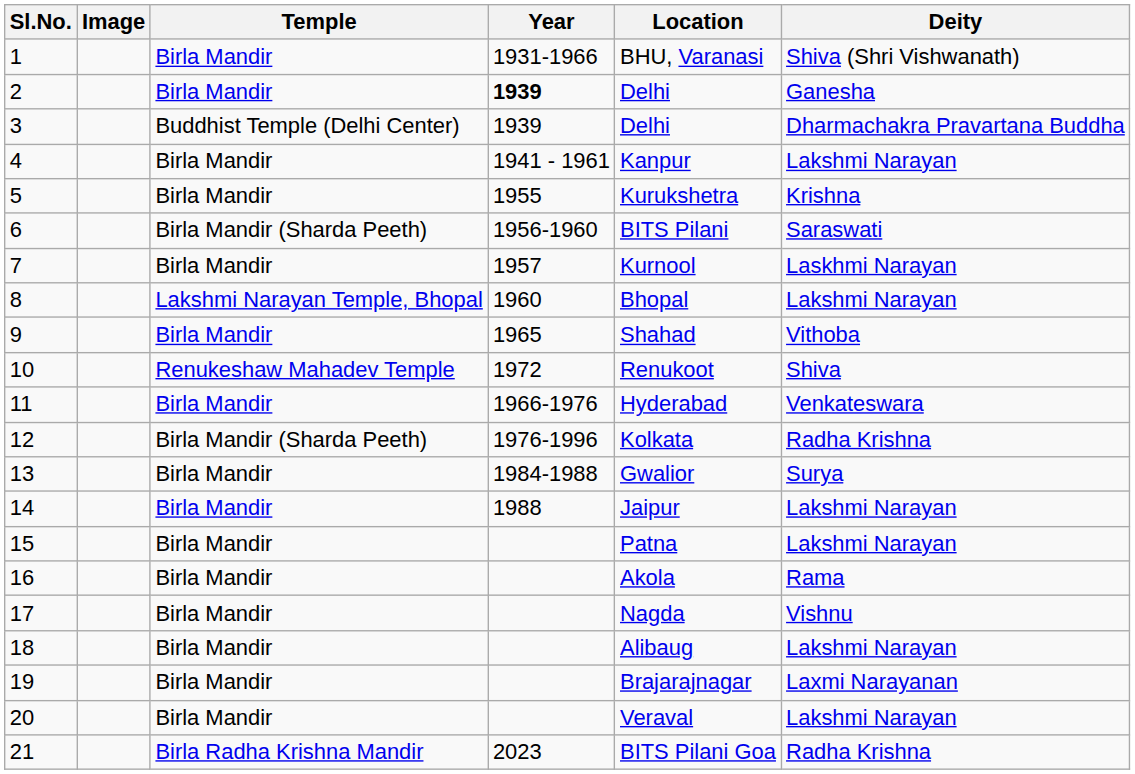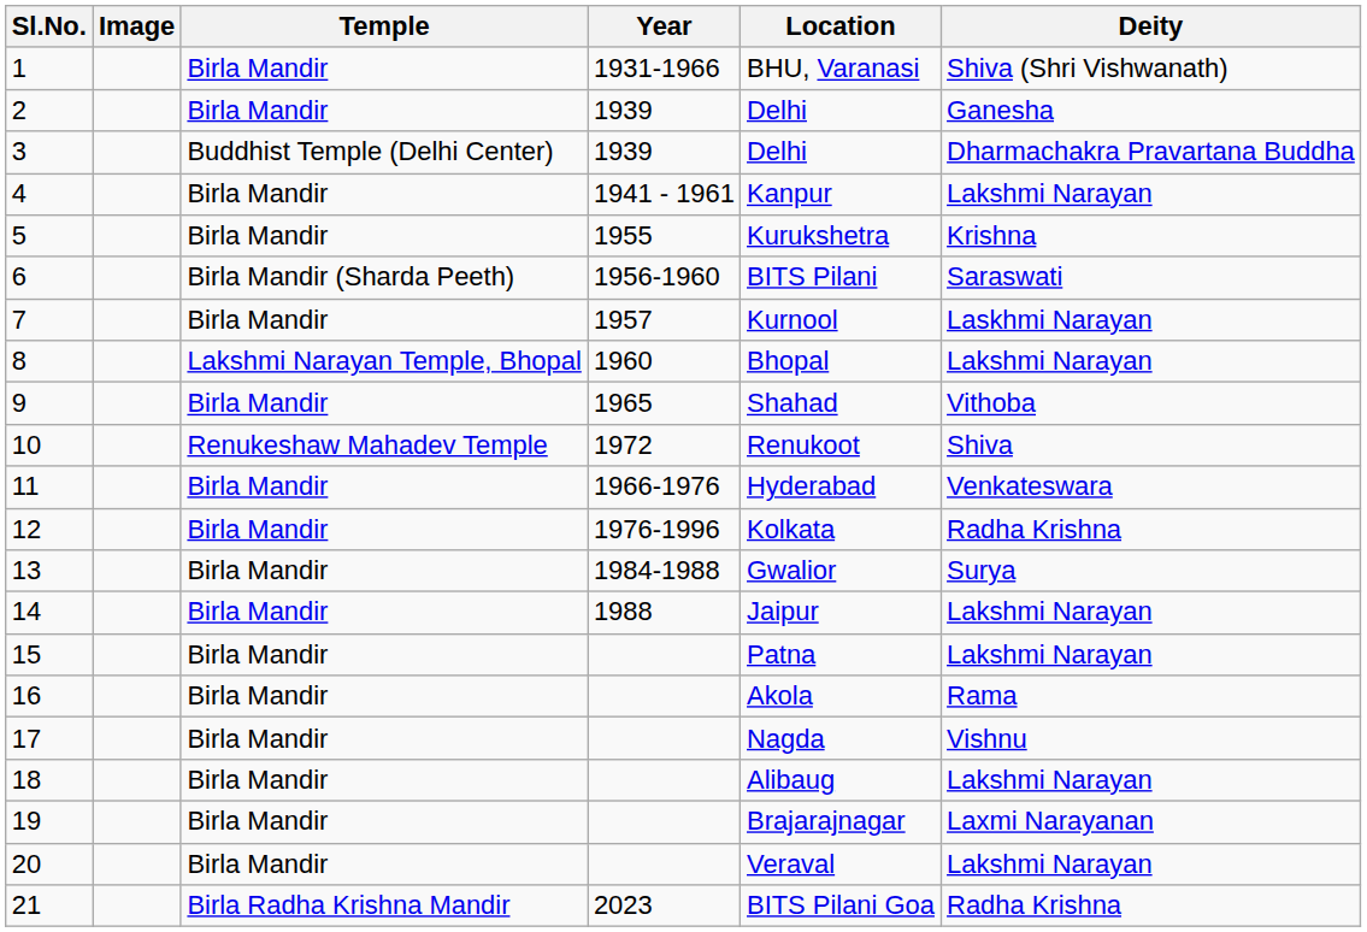2 | Year: bold -> normal
12 | Temple: Birla Mandir (Sharda Peeth) -> Birla Mandir
